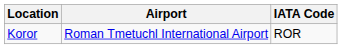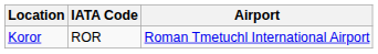columns swapped: Airport <-> IATA Code
